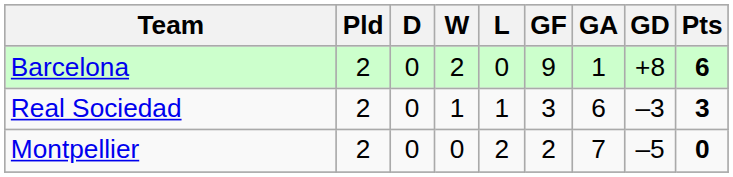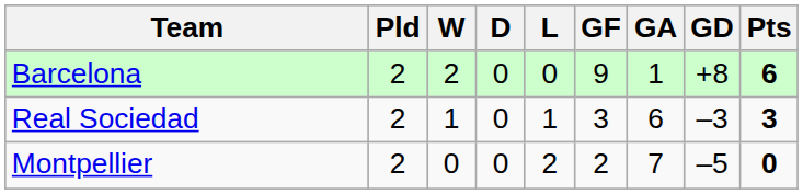columns swapped: W <-> D
